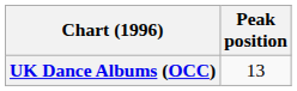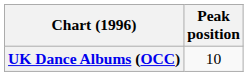UK Dance Albums (OCC) | Peak position: 13 -> 10
